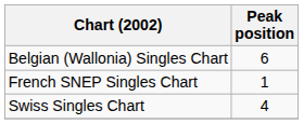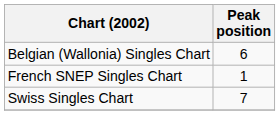Swiss Singles Chart | Peak position: 4 -> 7
